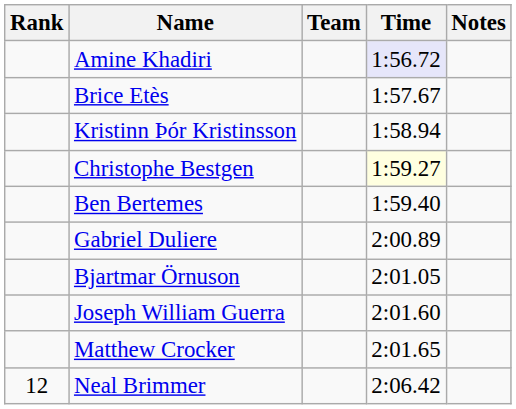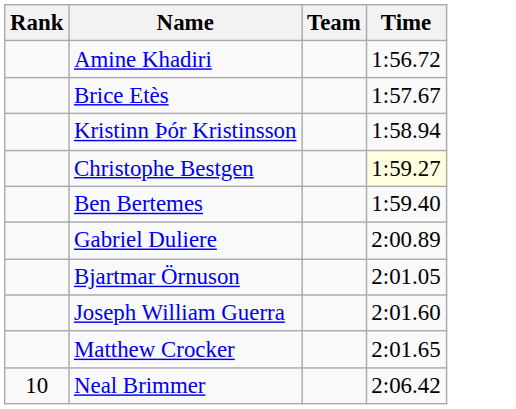- column: Notes
Amine Khadiri | Time: lavender background -> no background
Neal Brimmer | Rank: 12 -> 10
